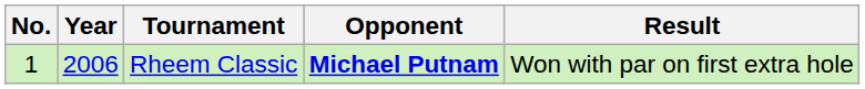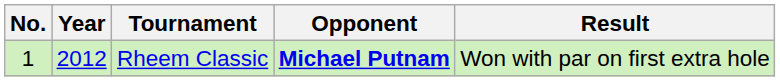Rheem Classic | Year: 2006 -> 2012
